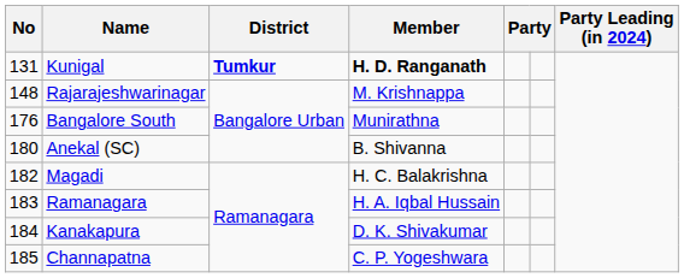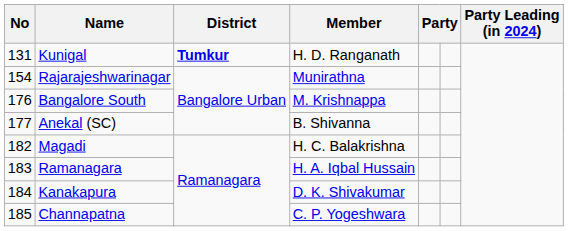Kunigal | Member: bold -> normal
Rajarajeshwarinagar | No: 148 -> 154
Rajarajeshwarinagar | Member: M. Krishnappa -> Munirathna
Bangalore South | Member: Munirathna -> M. Krishnappa
Anekal (SC) | No: 180 -> 177
